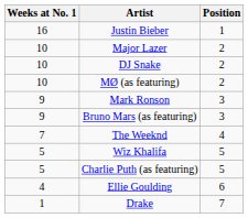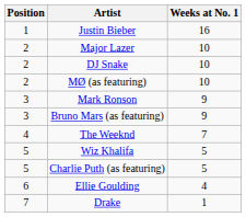columns swapped: Position <-> Weeks at No. 1
